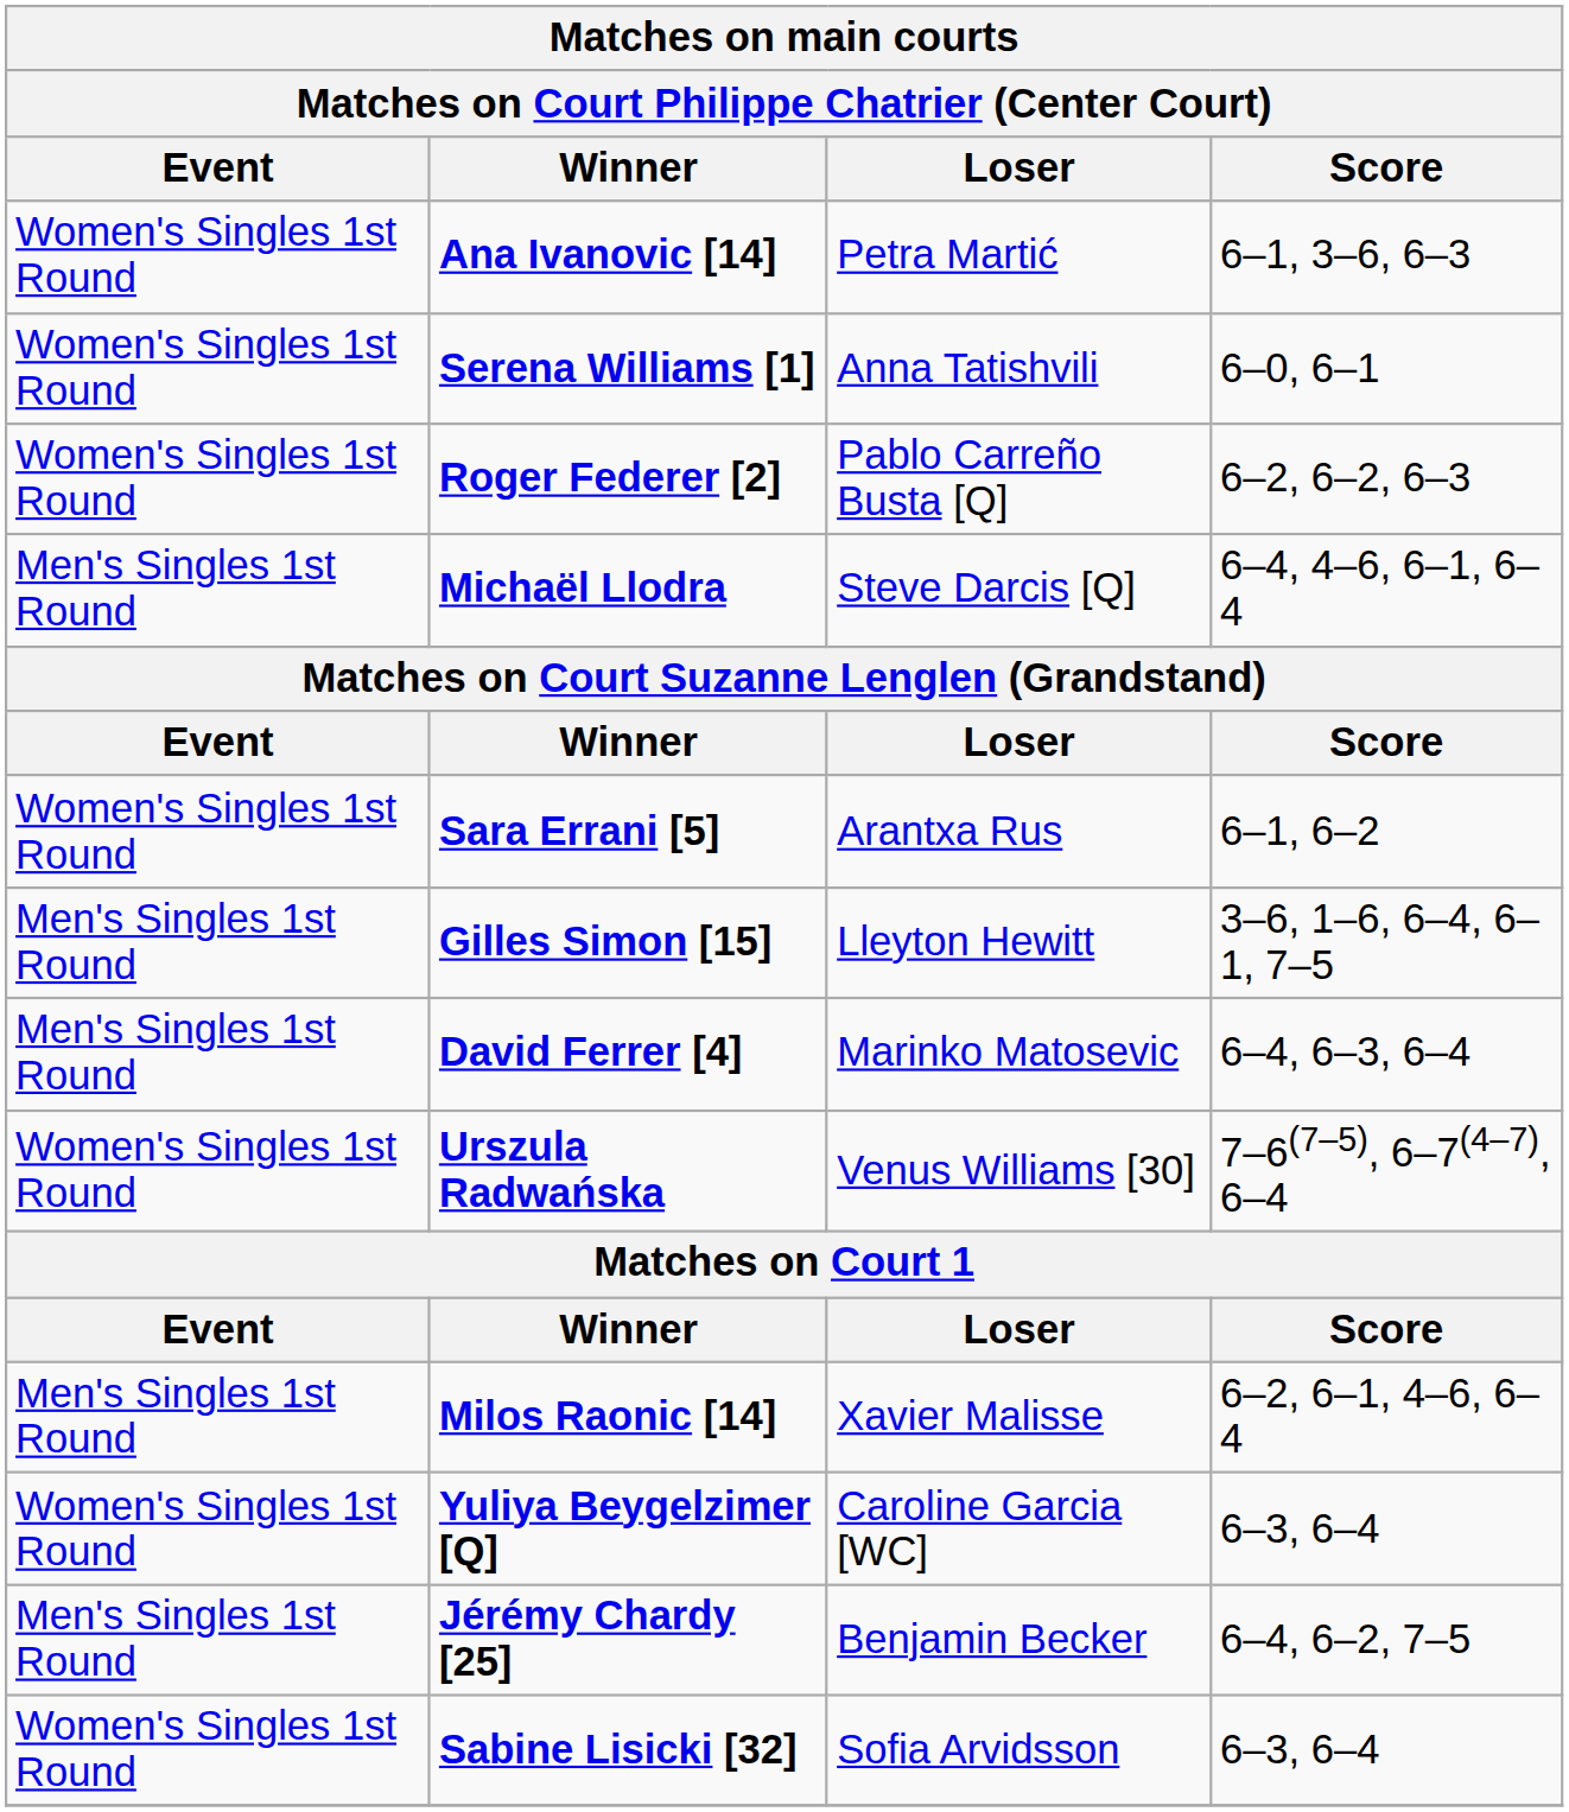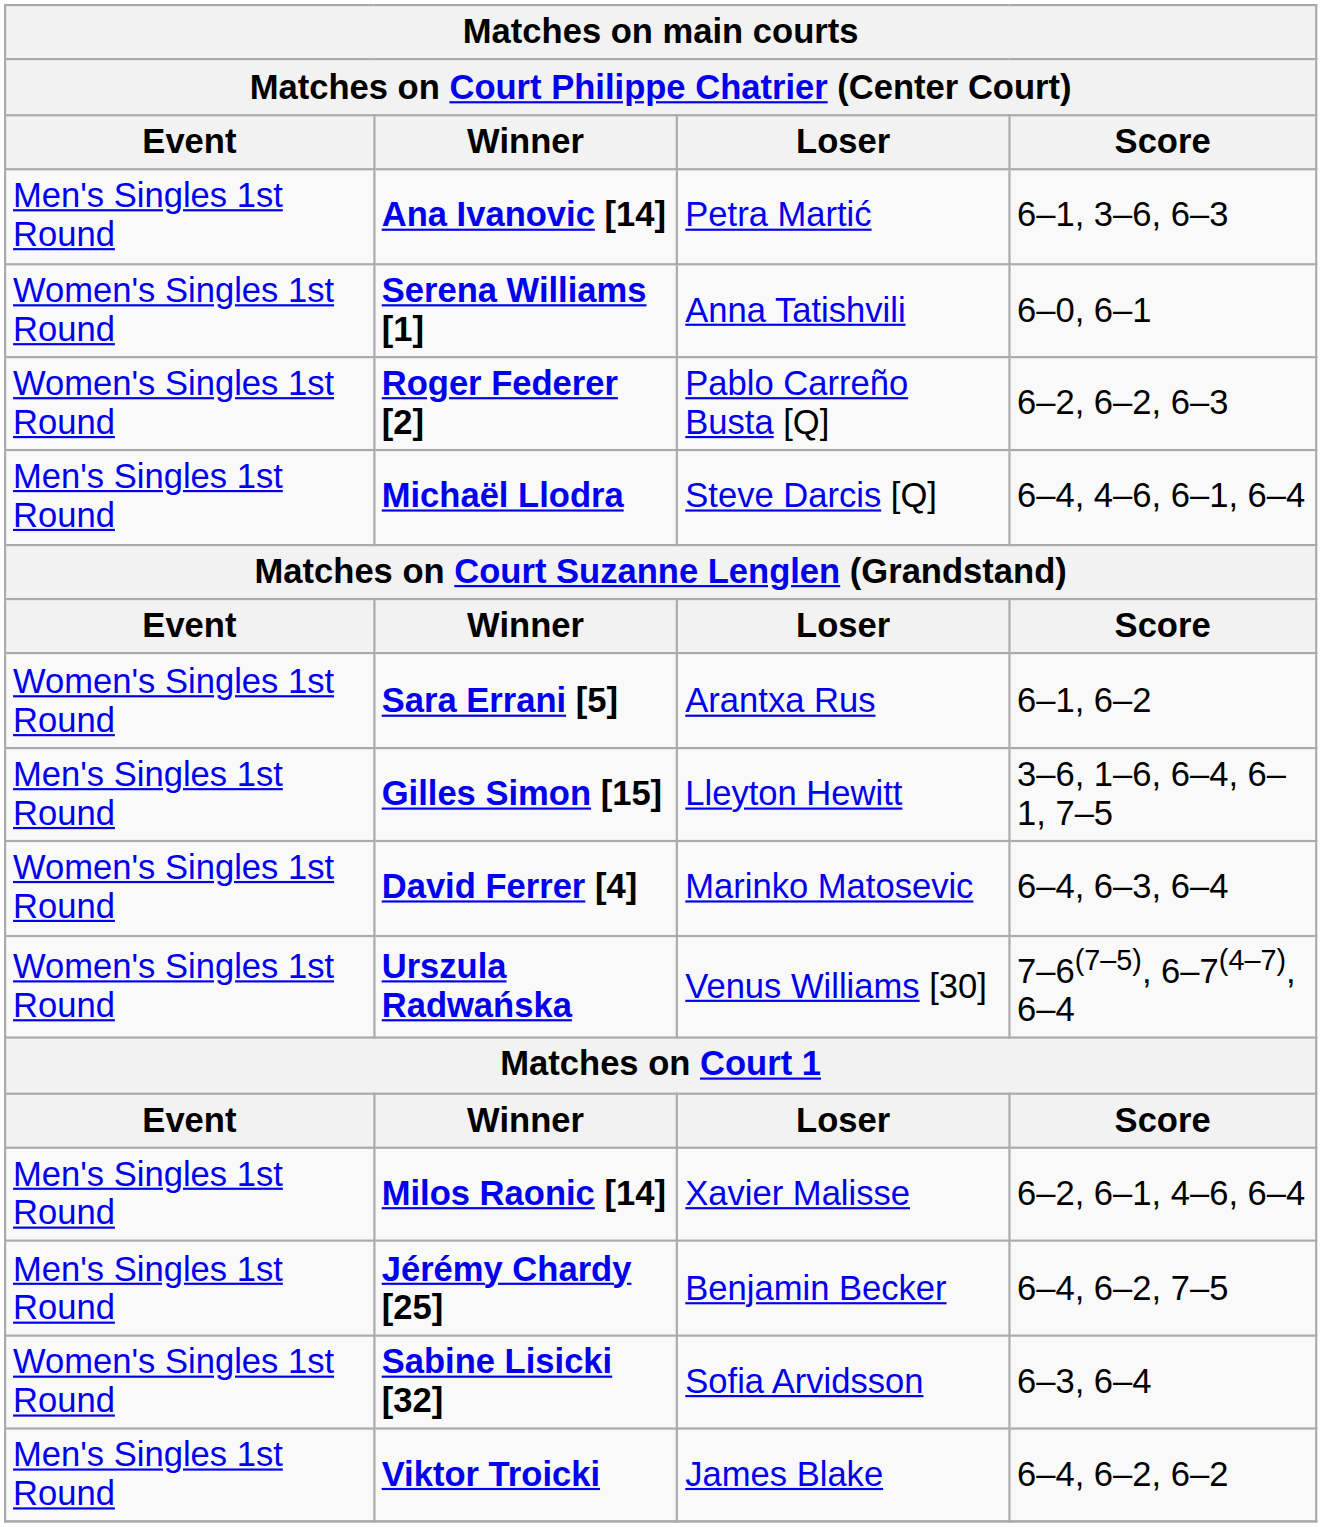Ana Ivanovic [14] | Event: Women's Singles 1st Round -> Men's Singles 1st Round
David Ferrer [4] | Event: Men's Singles 1st Round -> Women's Singles 1st Round
- row: Women's Singles 1st Round | Yuliya Beygelzimer [Q] | Caroline Garcia [WC] | 6–3, 6–4
+ row: Men's Singles 1st Round | Viktor Troicki | James Blake | 6–4, 6–2, 6–2
